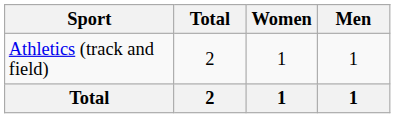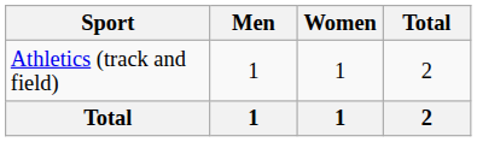columns swapped: Men <-> Total
